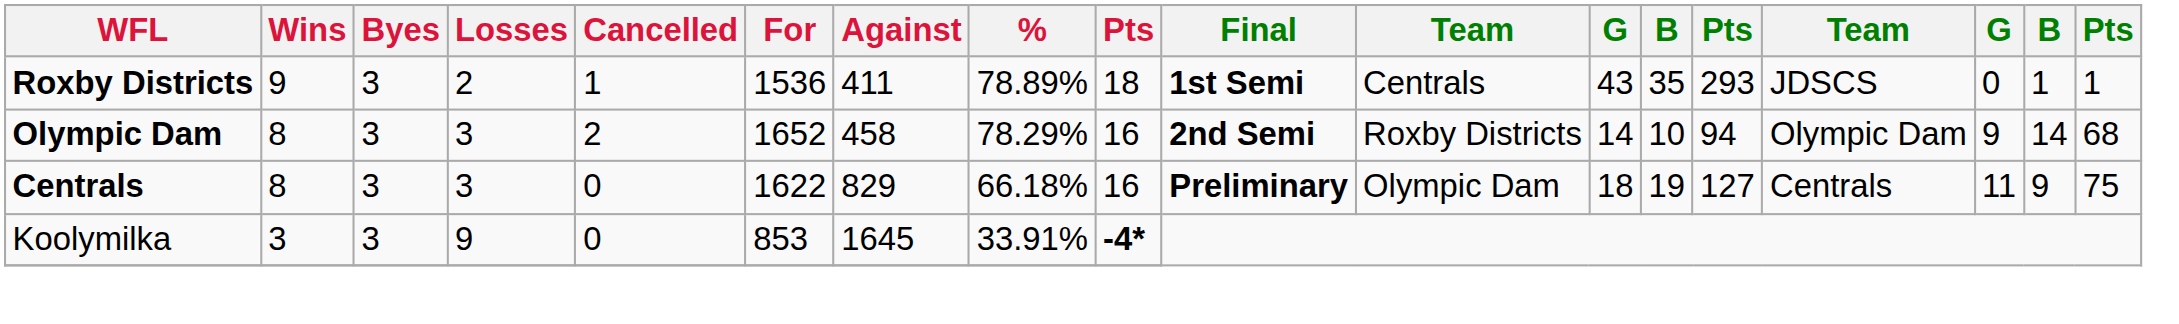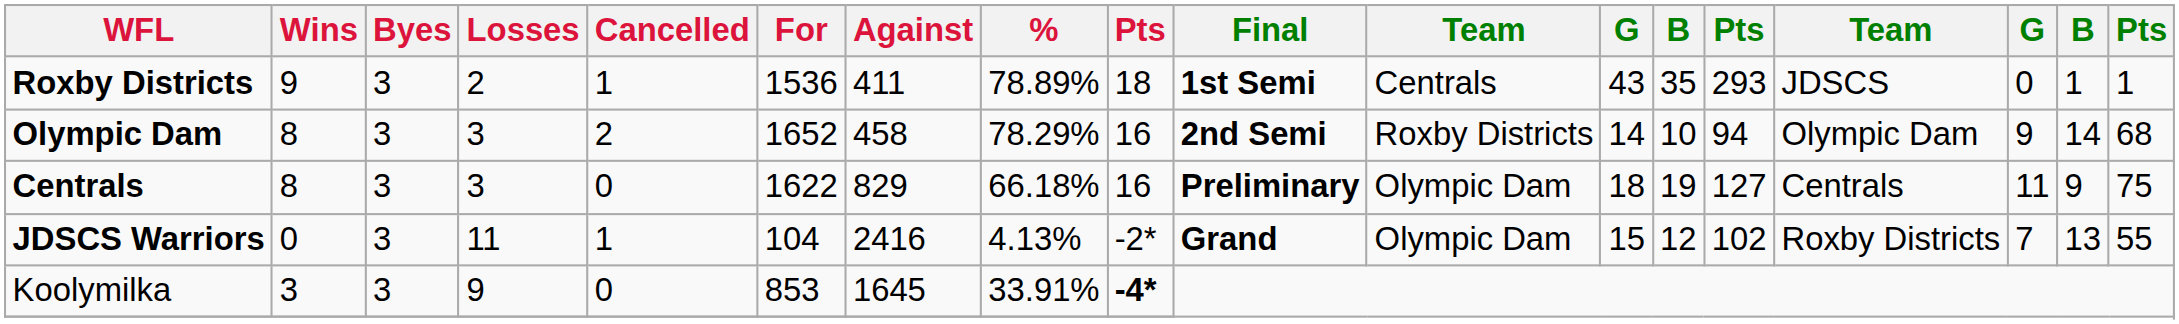+ row: JDSCS Warriors | 0 | 3 | 11 | 1 | 104 | 2416 | 4.13% | -2* | Grand | Olympic Dam | 15 | 12 | 102 | Roxby Districts | 7 | 13 | 55
